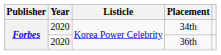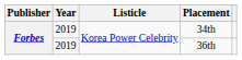34th | Year: 2020 -> 2019
36th | Year: 2020 -> 2019
